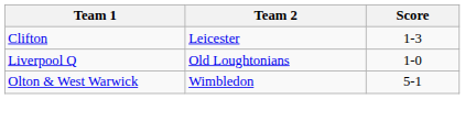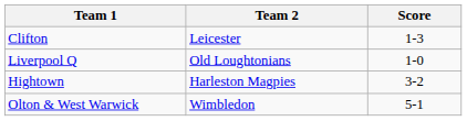+ row: Hightown | Harleston Magpies | 3-2
